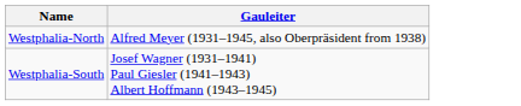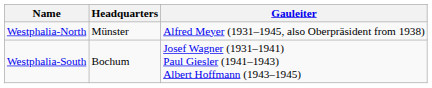+ column: Headquarters | Münster | Bochum
